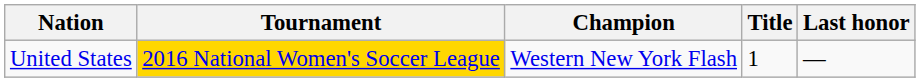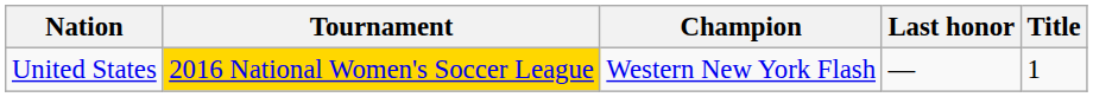columns swapped: Title <-> Last honor
